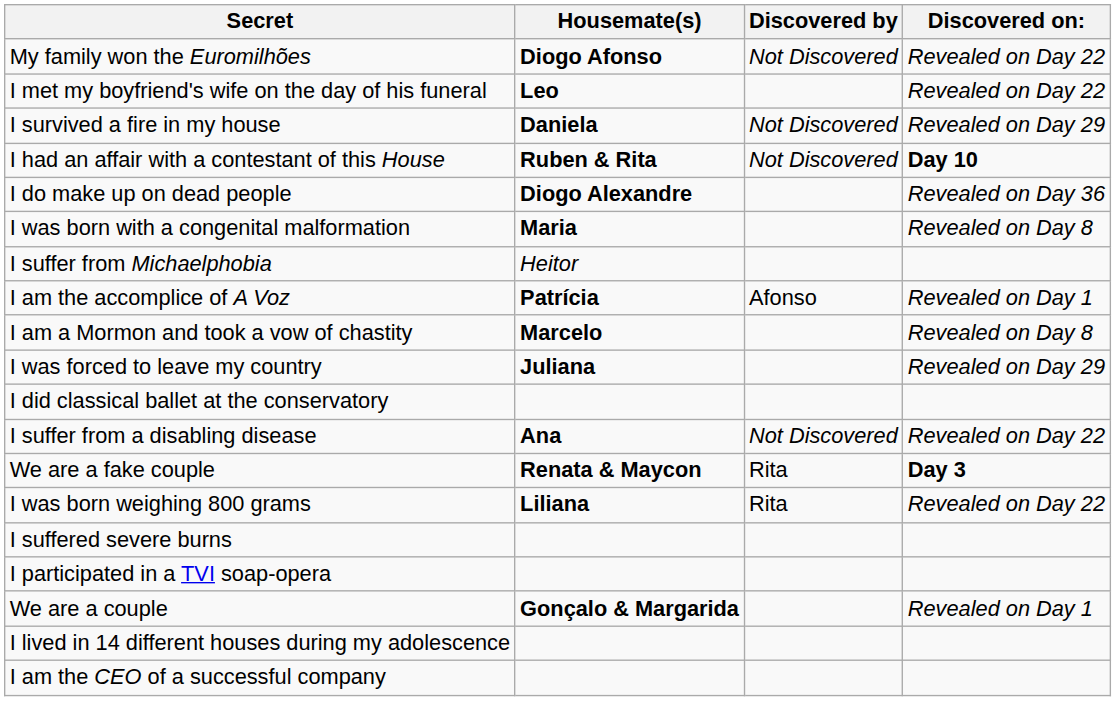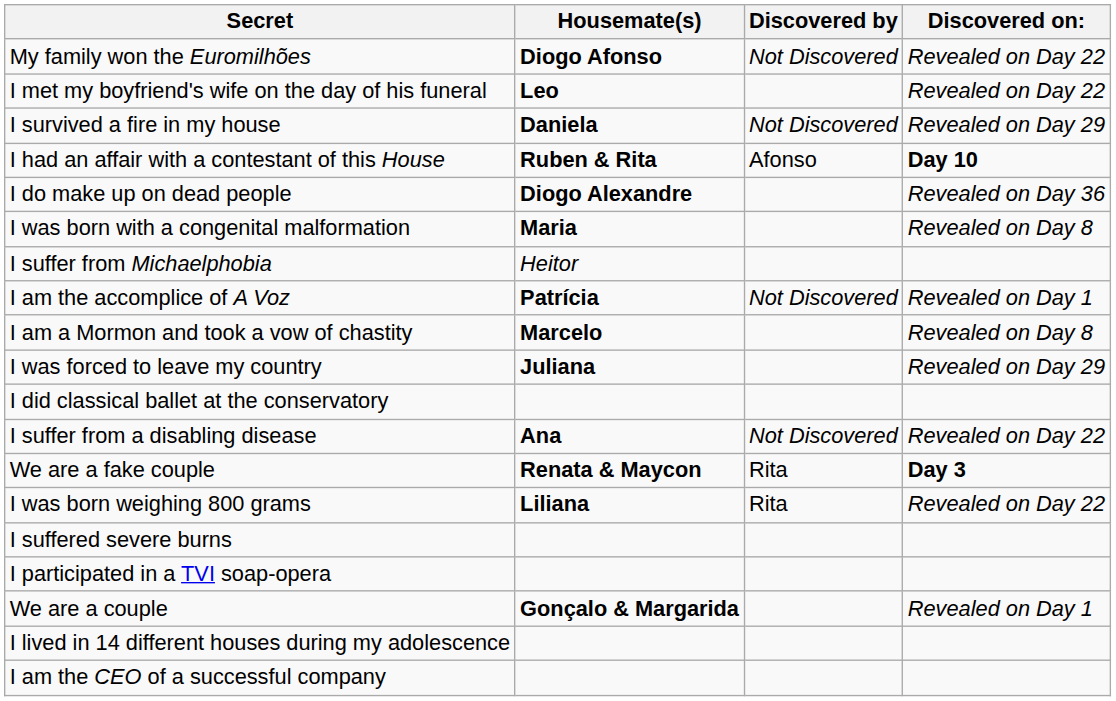I had an affair with a contestant of this House | Discovered by: Not Discovered -> Afonso
I am the accomplice of A Voz | Discovered by: Afonso -> Not Discovered
